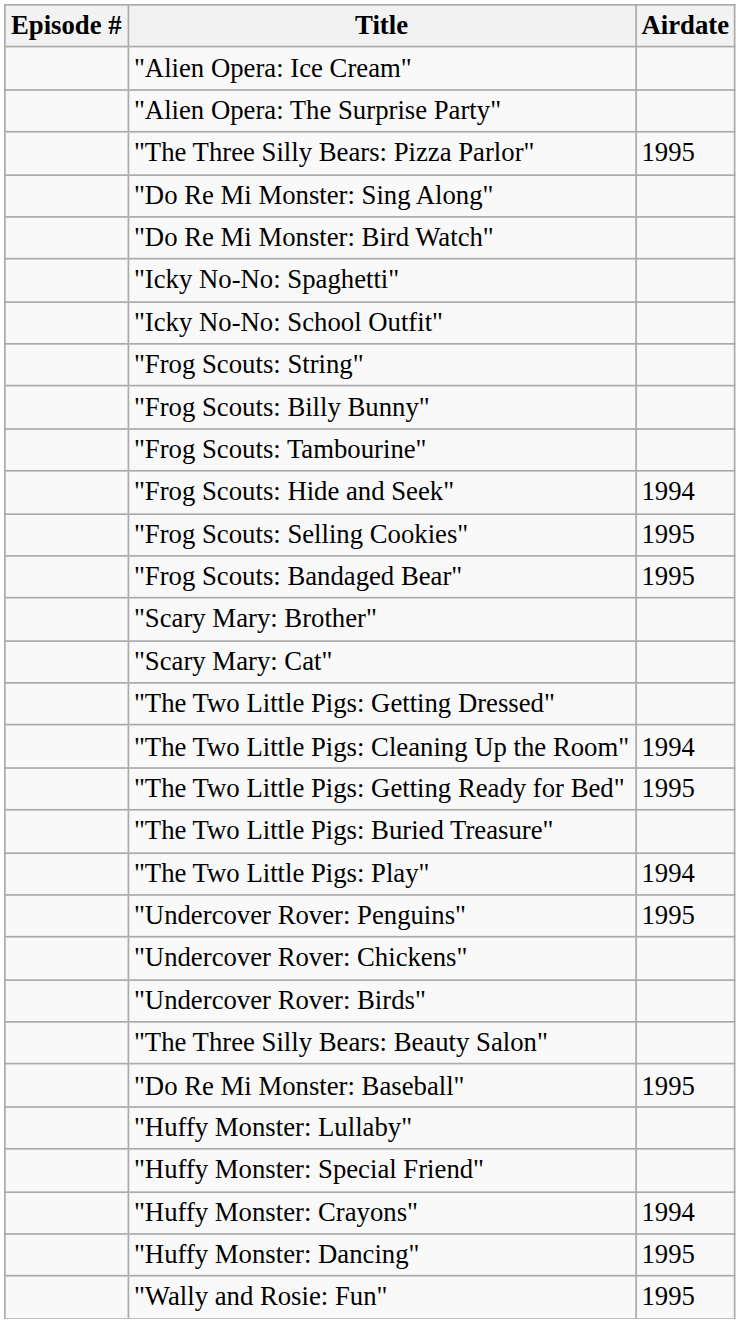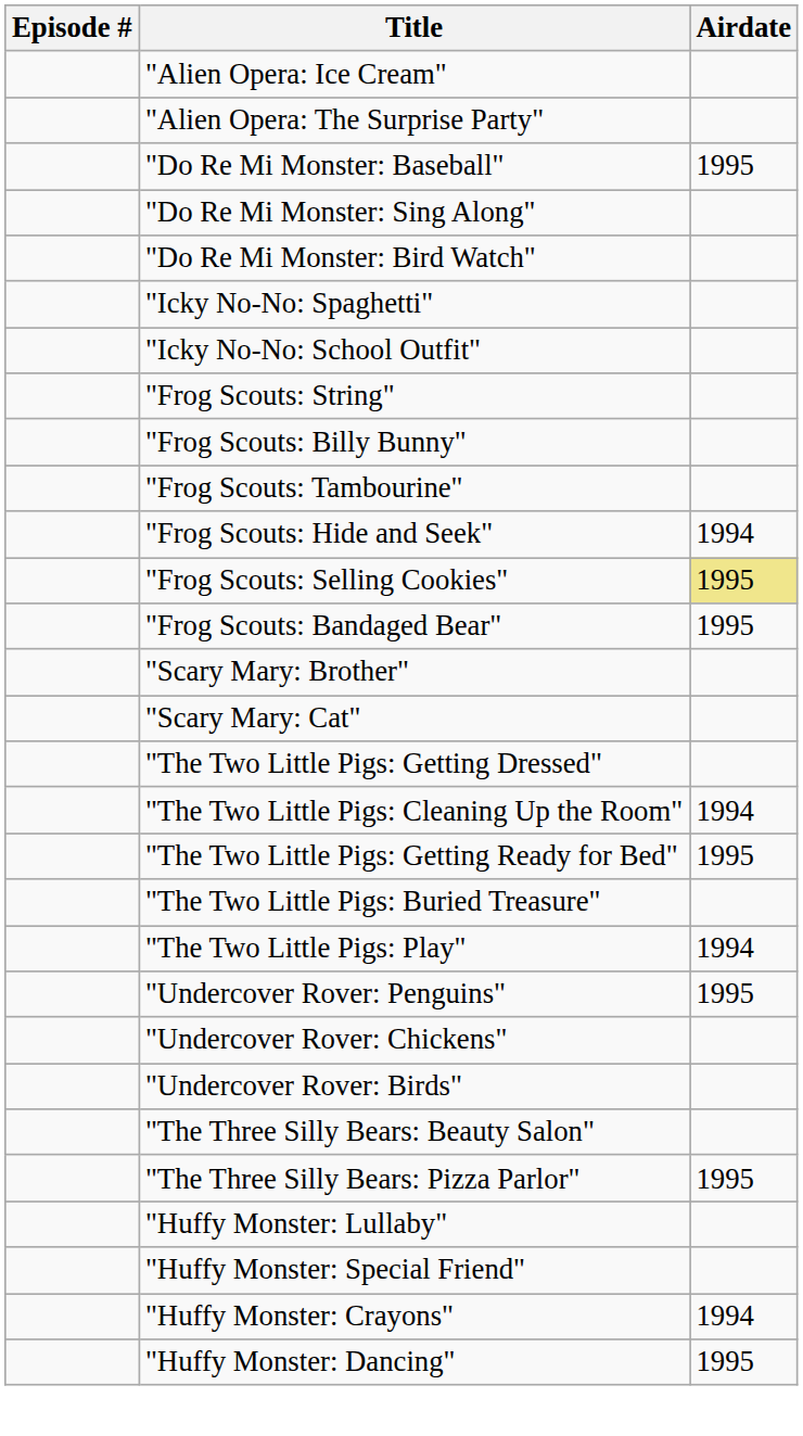rows swapped: "Do Re Mi Monster: Baseball" <-> "The Three Silly Bears: Pizza Parlor"
"Frog Scouts: Selling Cookies" | Airdate: no background -> khaki background
- row: "Wally and Rosie: Fun" | 1995
